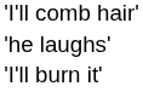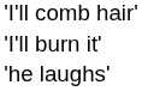rows swapped: 'I'll burn it' <-> 'he laughs'
